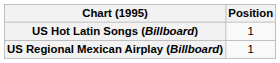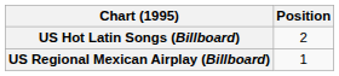US Hot Latin Songs (Billboard) | Position: 1 -> 2
